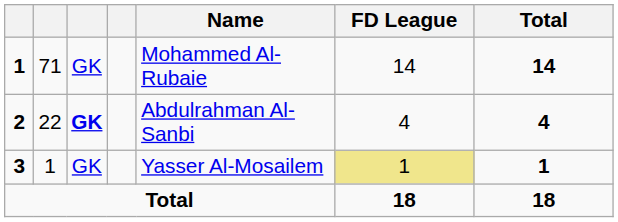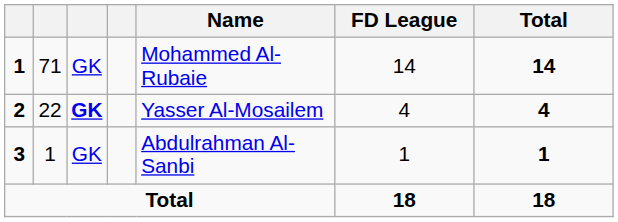2 | Name: Abdulrahman Al-Sanbi -> Yasser Al-Mosailem
3 | Name: Yasser Al-Mosailem -> Abdulrahman Al-Sanbi
3 | FD League: khaki background -> no background
